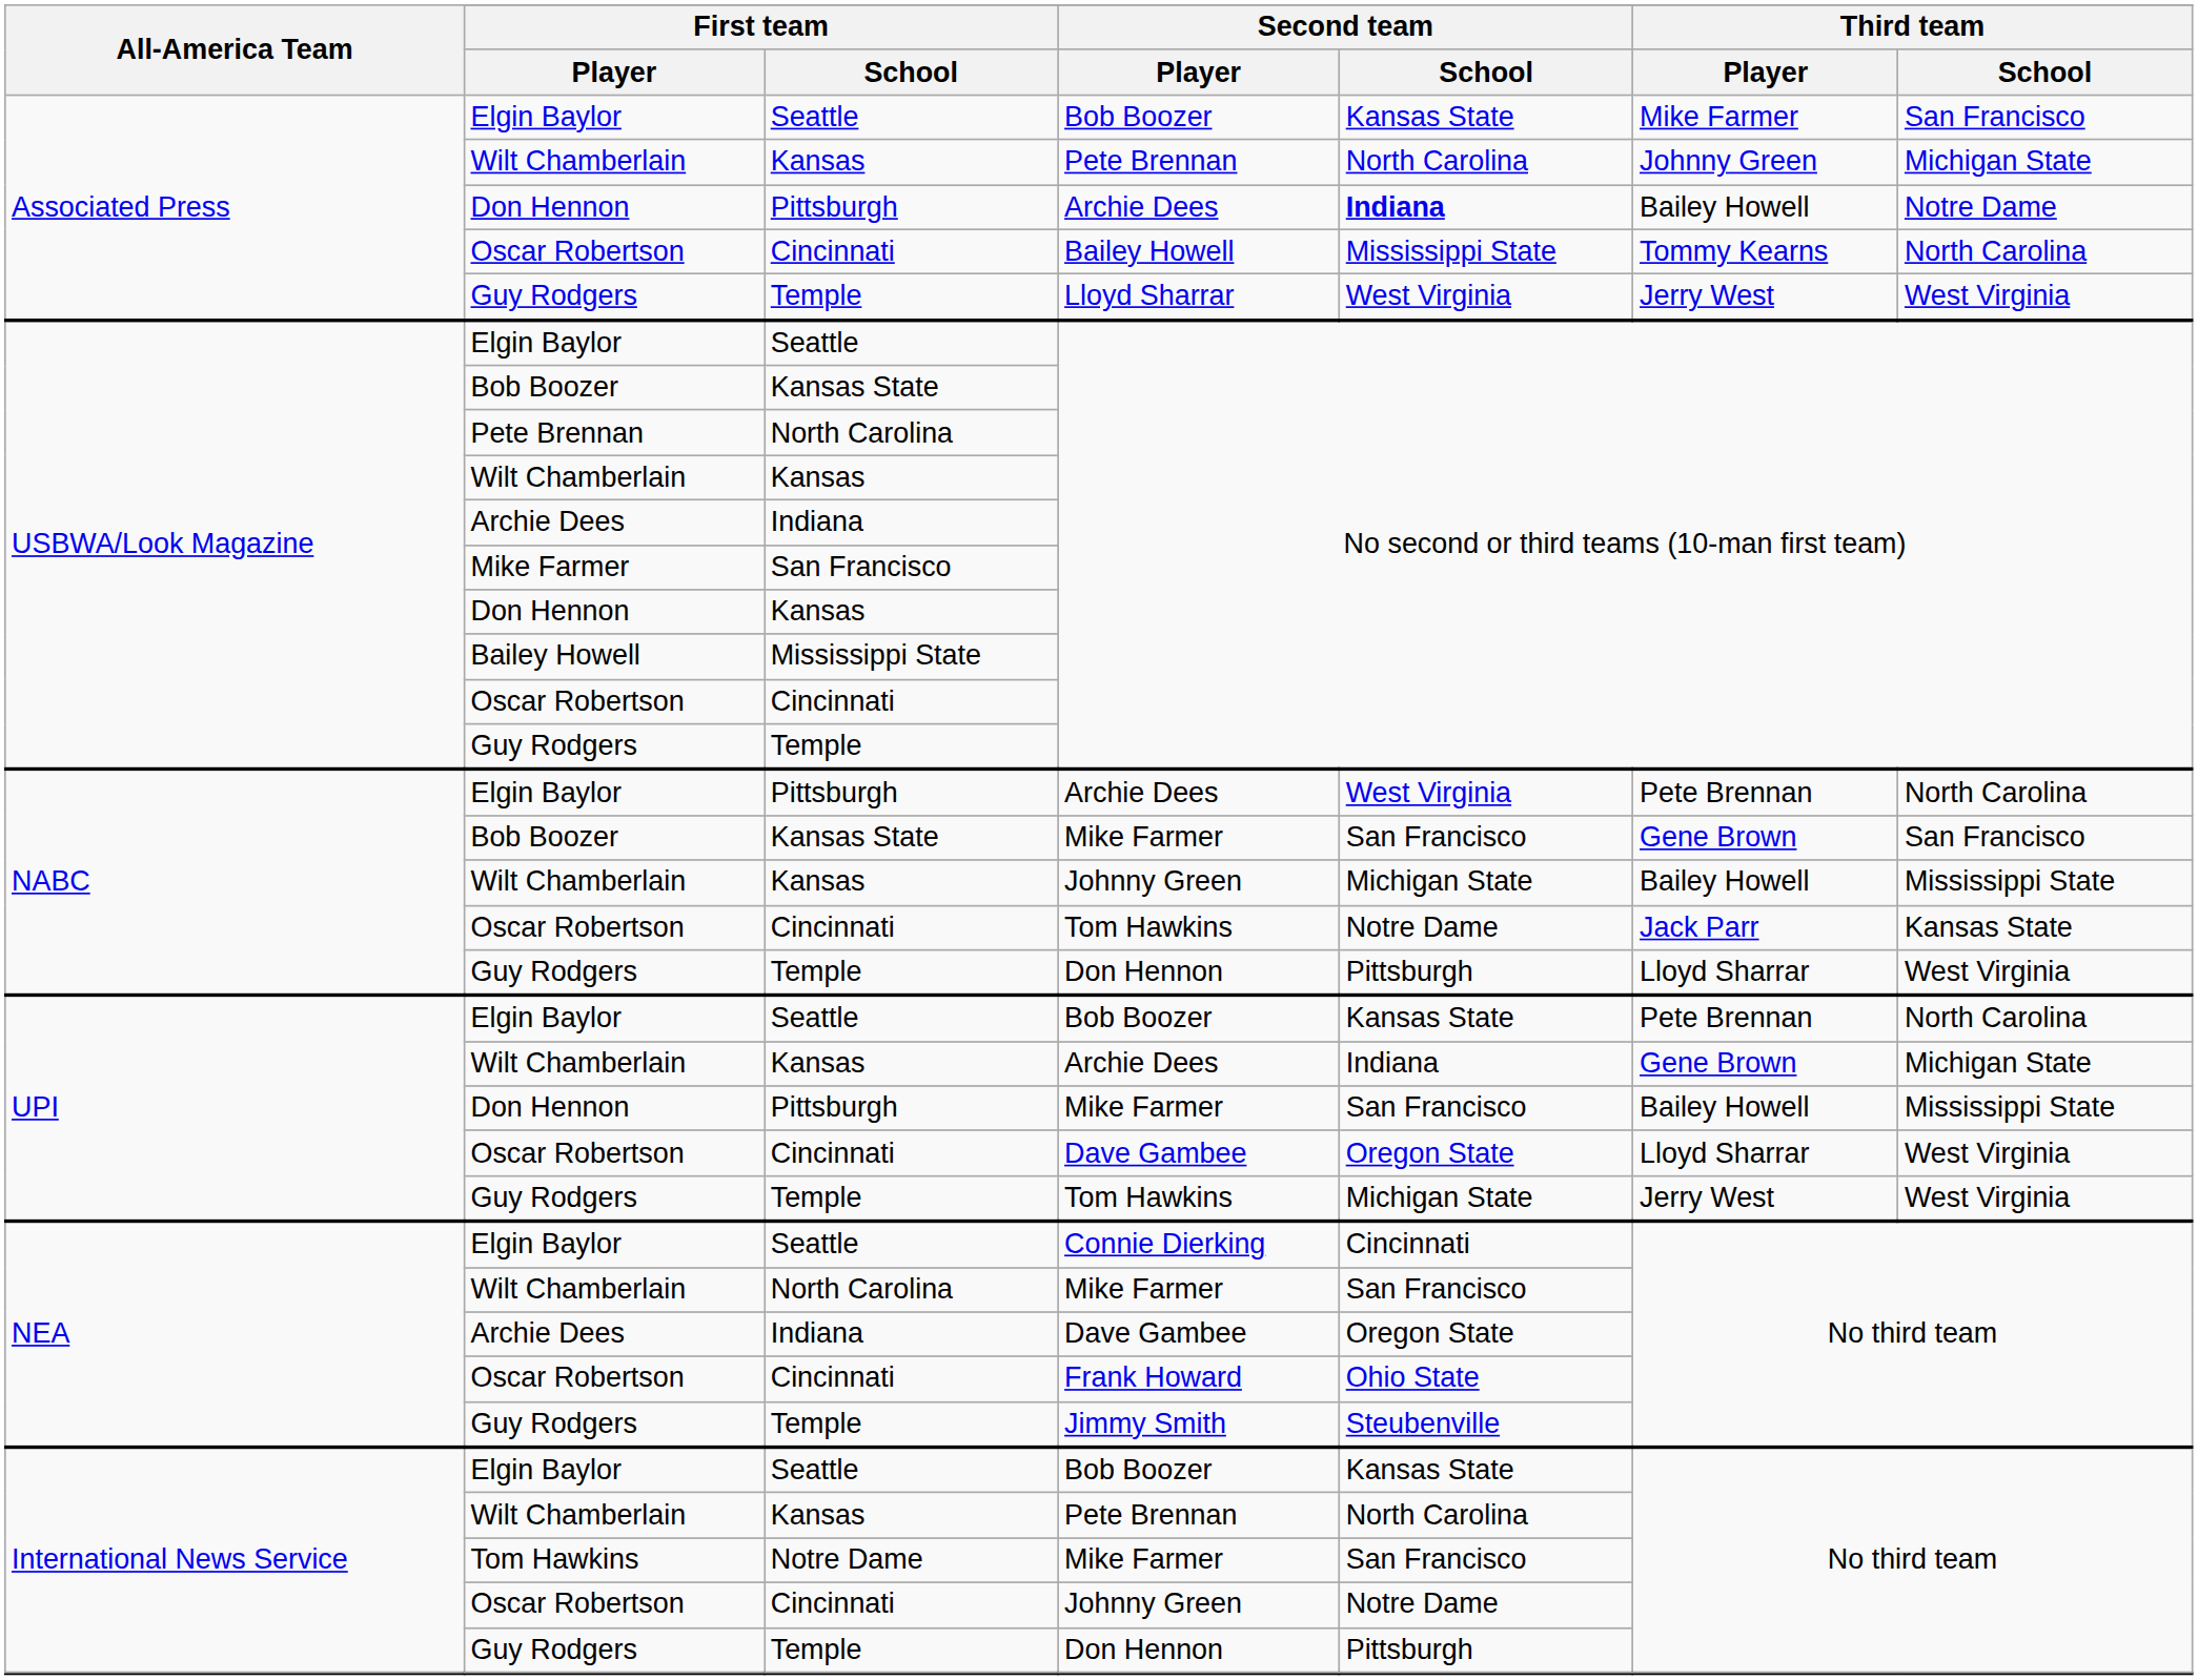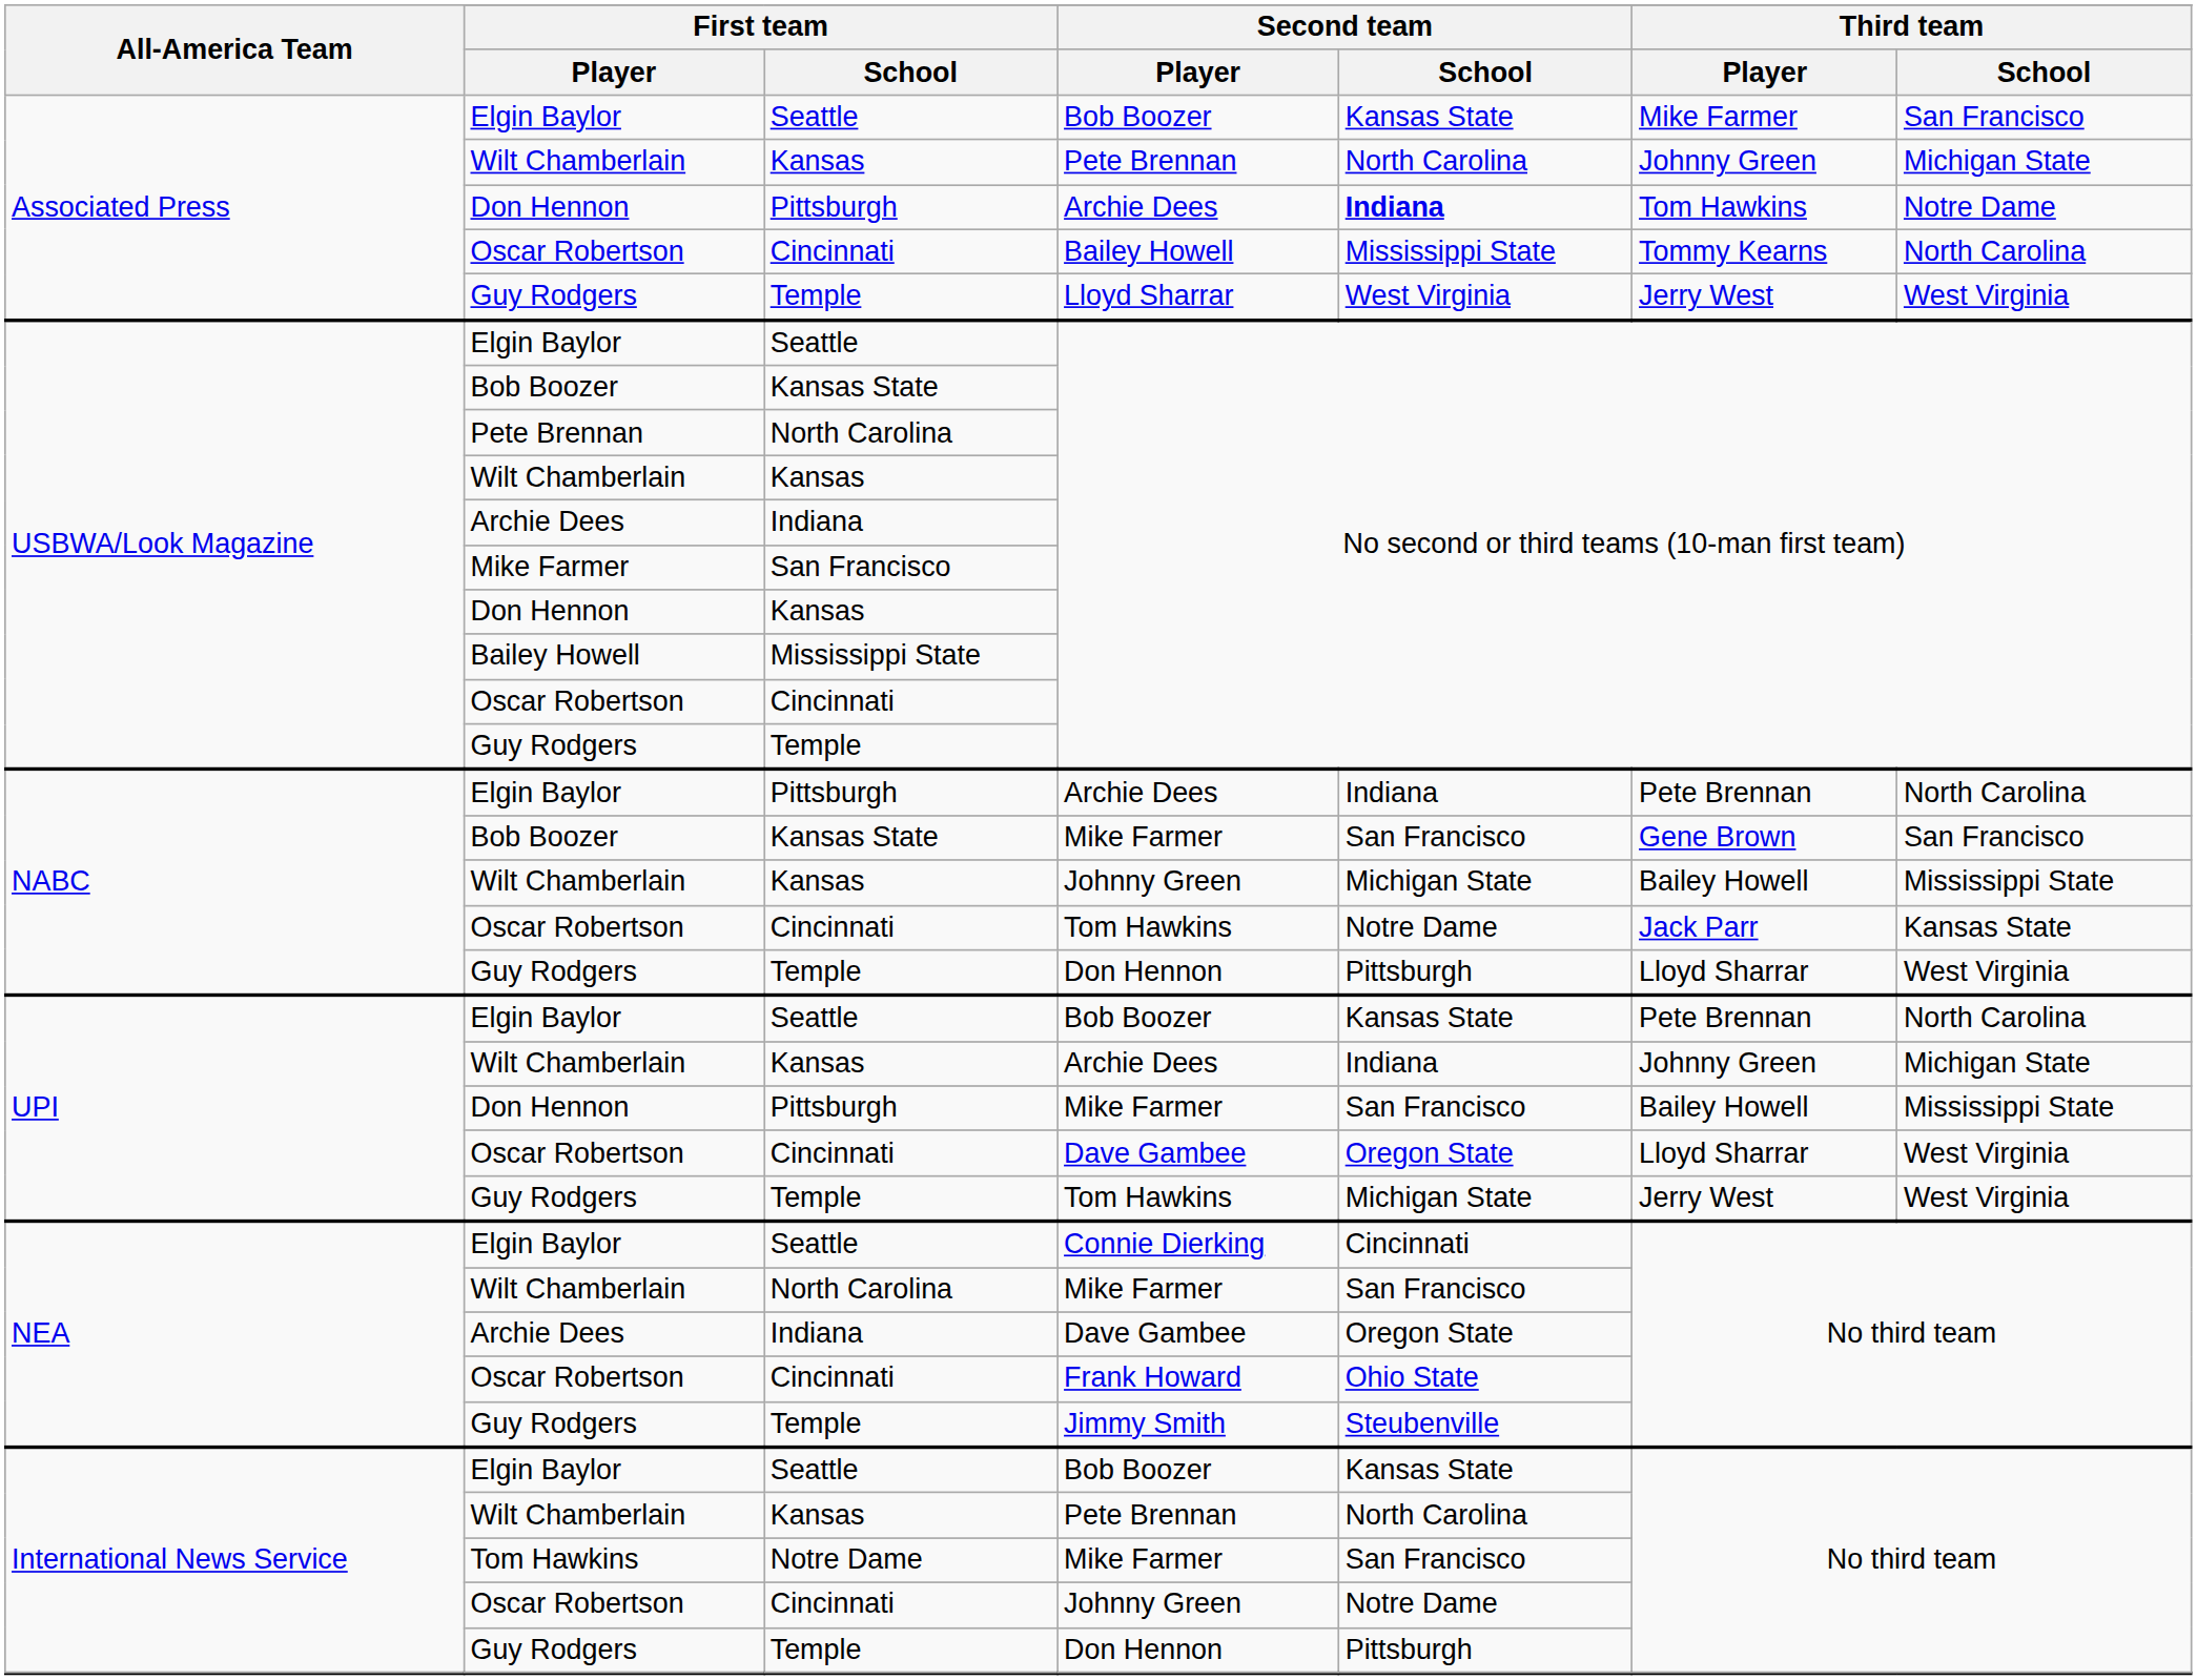Don Hennon / Archie Dees | Third team / Player: Bailey Howell -> Tom Hawkins
Elgin Baylor / Archie Dees | Second team / School: West Virginia -> Indiana
Wilt Chamberlain / Archie Dees | Third team / Player: Gene Brown -> Johnny Green
